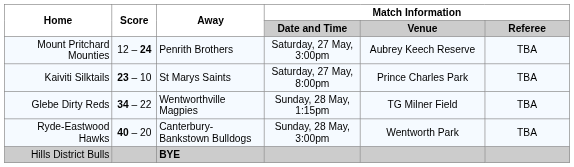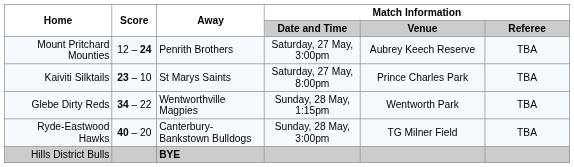Glebe Dirty Reds | Match Information / Venue: TG Milner Field -> Wentworth Park
Ryde-Eastwood Hawks | Match Information / Venue: Wentworth Park -> TG Milner Field
